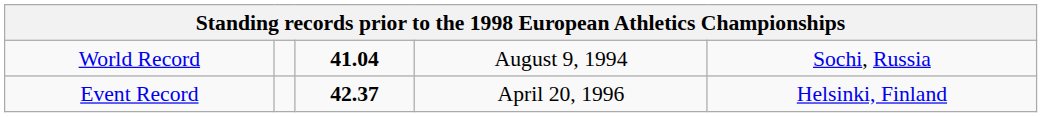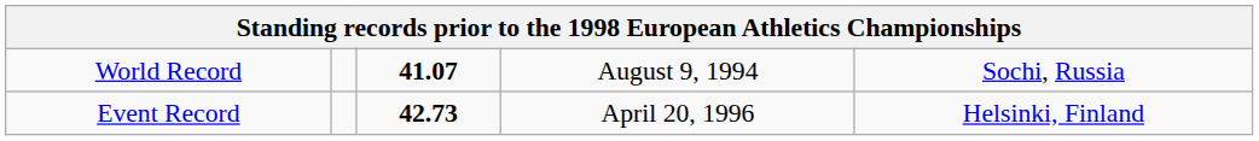World Record | column 3: 41.04 -> 41.07
Event Record | column 3: 42.37 -> 42.73
